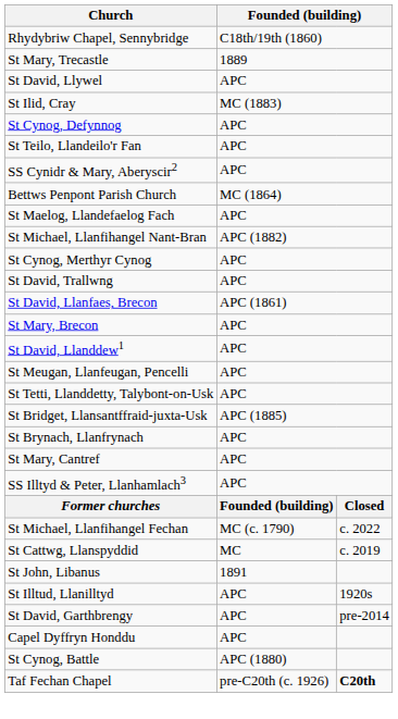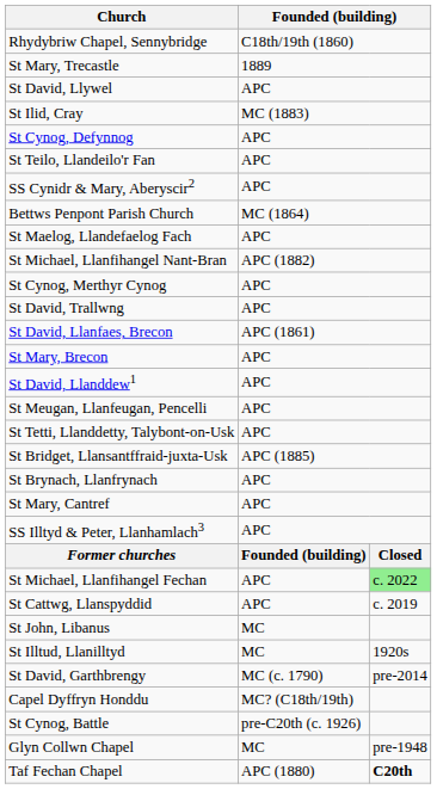St Michael, Llanfihangel Fechan | column 2: MC (c. 1790) -> APC
St Michael, Llanfihangel Fechan | column 3: no background -> lightgreen background
St Cattwg, Llanspyddid | column 2: MC -> APC
St John, Libanus | column 2: 1891 -> MC
St Illtud, Llanilltyd | column 2: APC -> MC
St David, Garthbrengy | column 2: APC -> MC (c. 1790)
Capel Dyffryn Honddu | column 2: APC -> MC? (C18th/19th)
St Cynog, Battle | column 2: APC (1880) -> pre-C20th (c. 1926)
+ row: Glyn Collwn Chapel | MC | pre-1948
Taf Fechan Chapel | column 2: pre-C20th (c. 1926) -> APC (1880)
